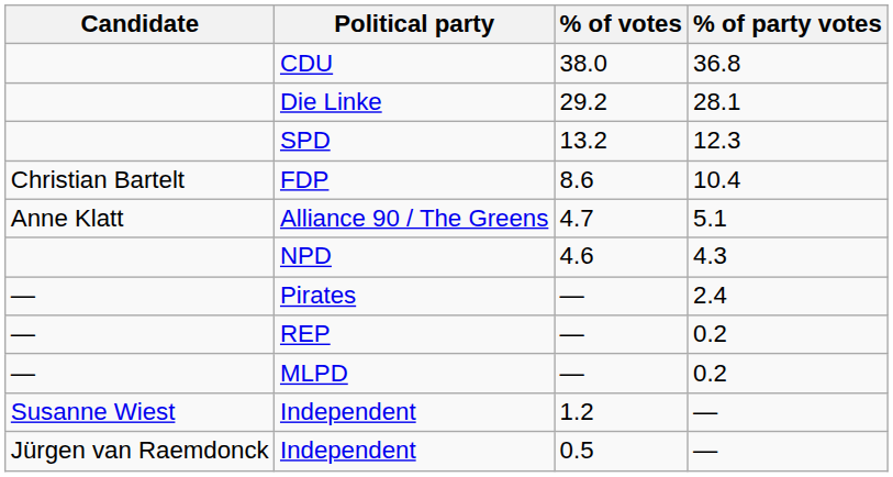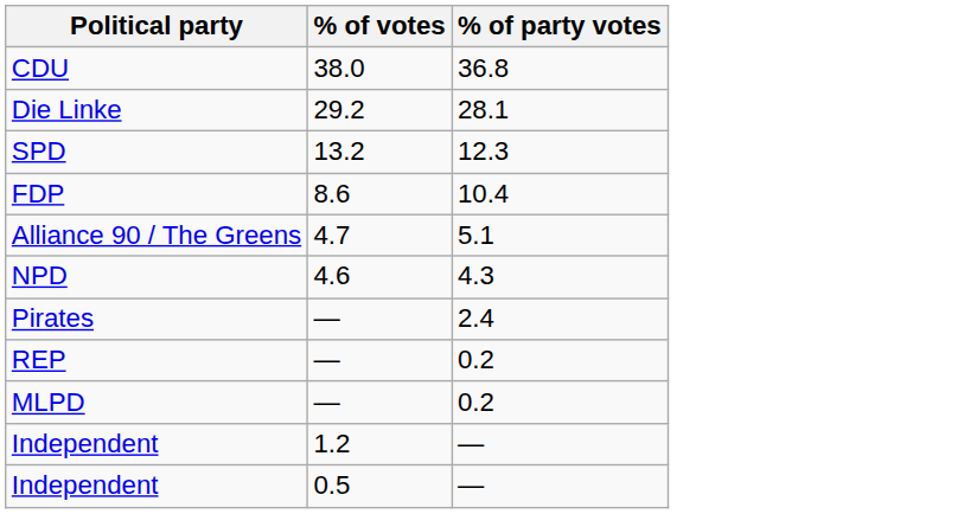- column: Candidate | Christian Bartelt | Anne Klatt | — | — | — | Susanne Wiest | Jürgen van Raemdonck
